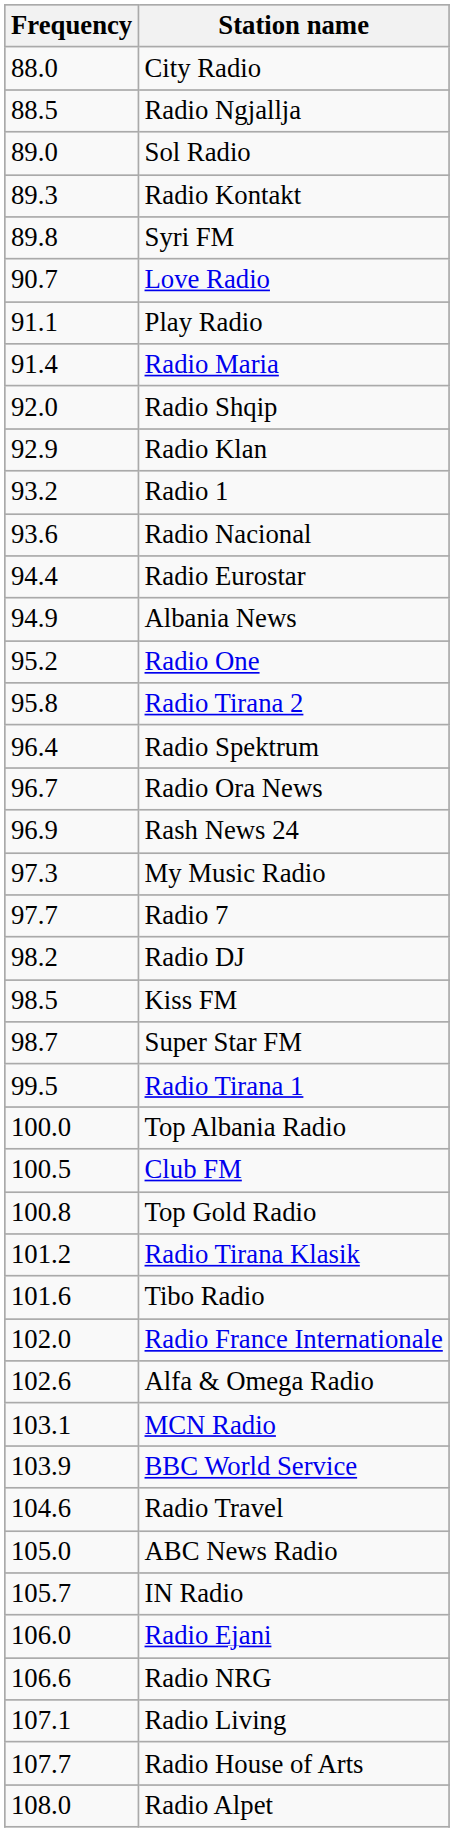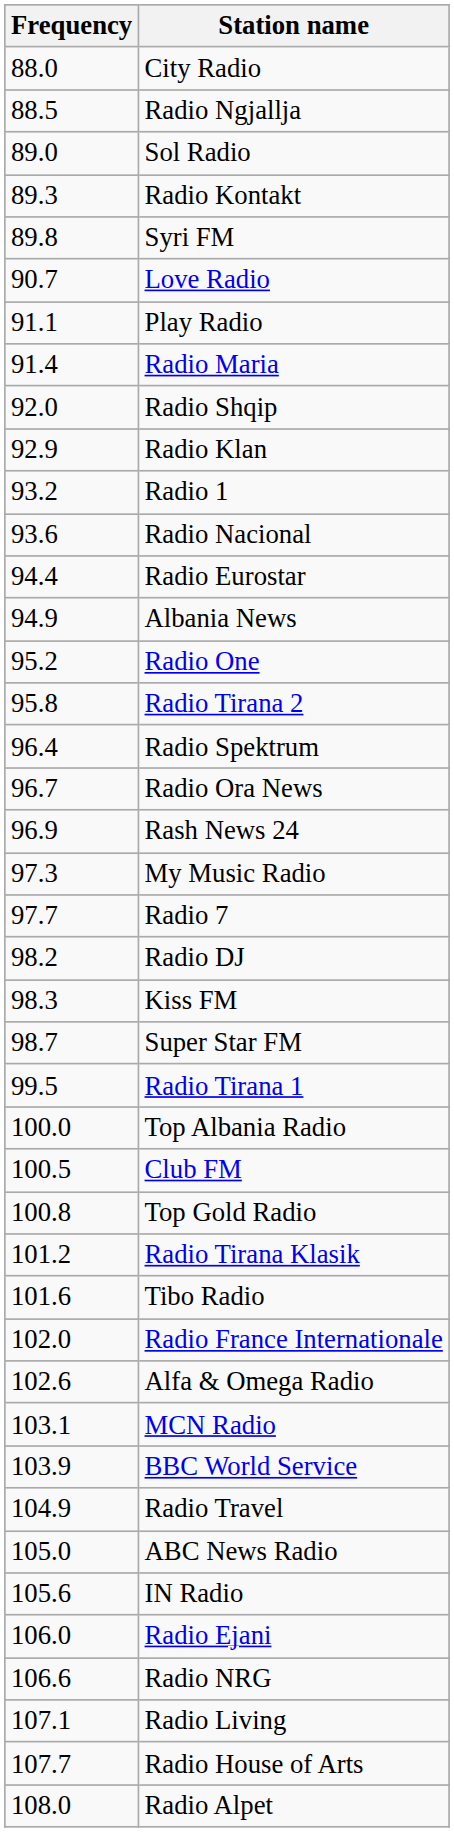Kiss FM | Frequency: 98.5 -> 98.3
Radio Travel | Frequency: 104.6 -> 104.9
IN Radio | Frequency: 105.7 -> 105.6
